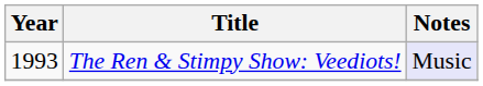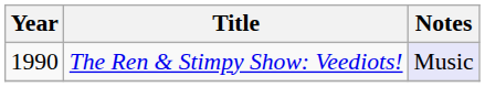The Ren & Stimpy Show: Veediots! | Year: 1993 -> 1990
